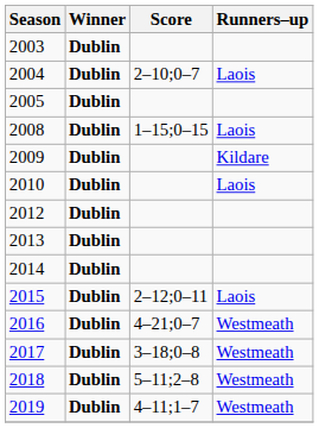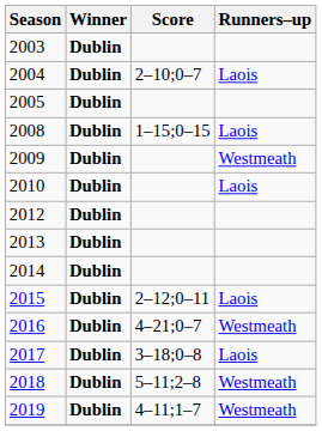2009 | Runners–up: Kildare -> Westmeath
2017 | Runners–up: Westmeath -> Laois
